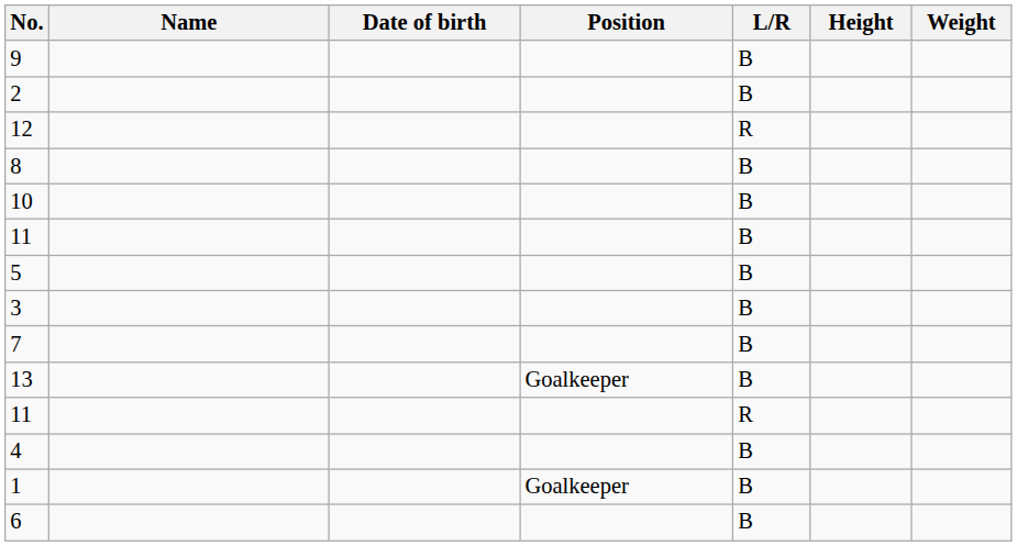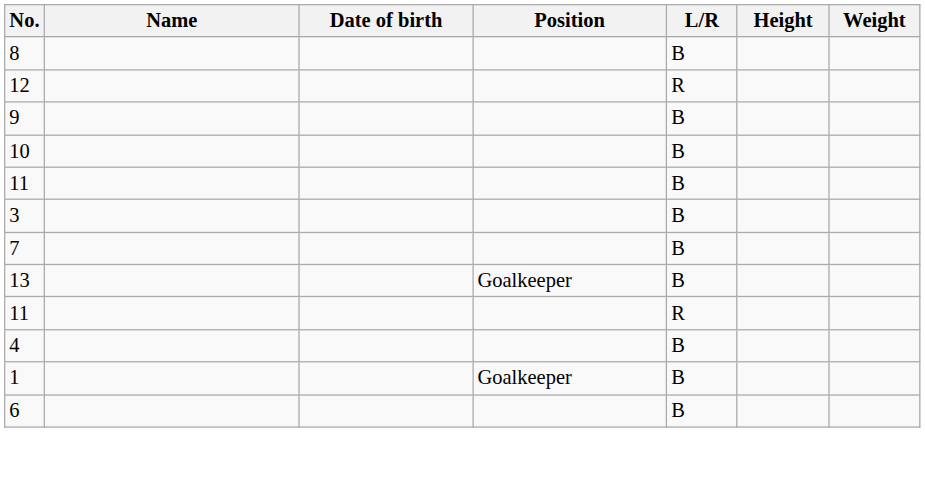rows swapped: 8 <-> 9
- row: 2 | B
- row: 5 | B
